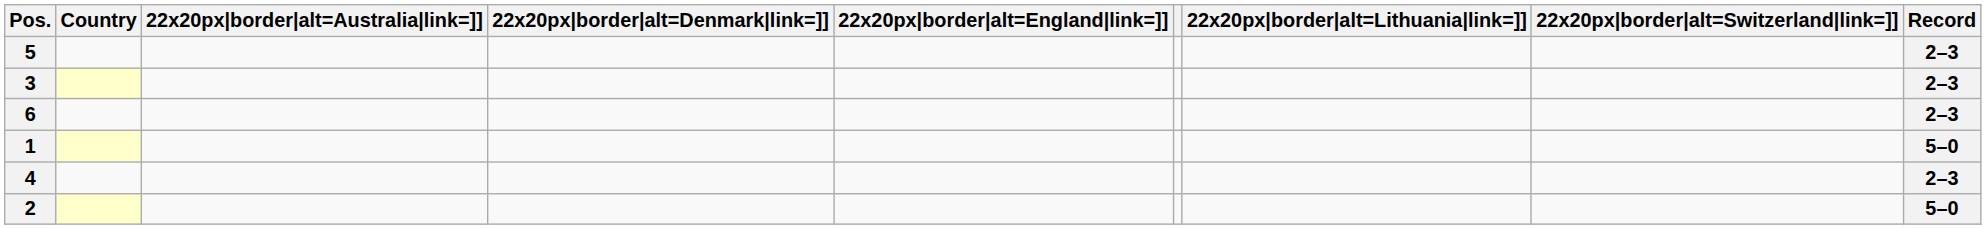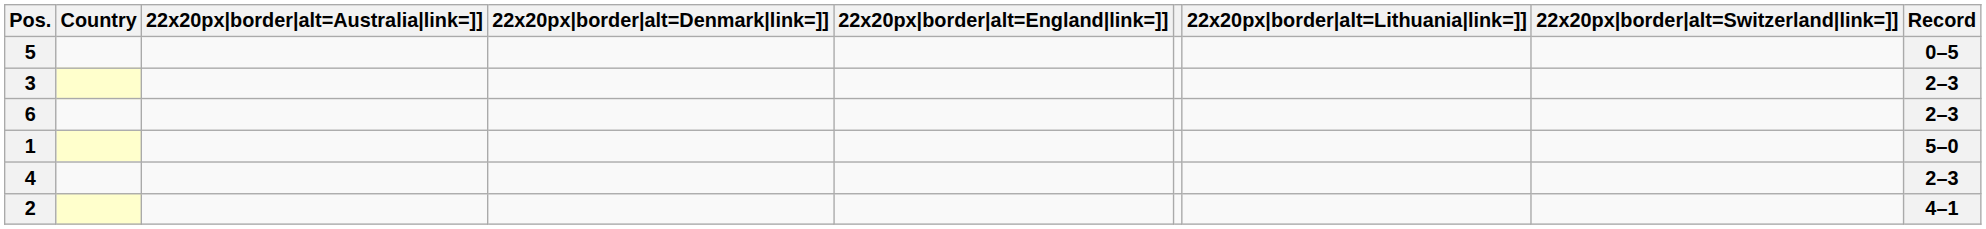5 | Record: 2–3 -> 0–5
2 | Record: 5–0 -> 4–1
